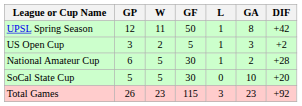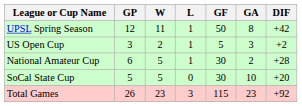columns swapped: L <-> GF
